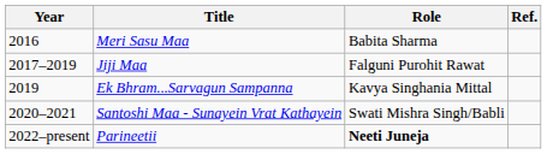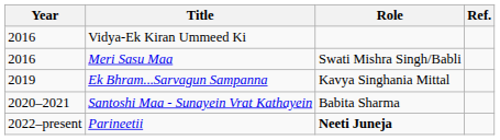+ row: 2016 | Vidya-Ek Kiran Ummeed Ki
Meri Sasu Maa | Role: Babita Sharma -> Swati Mishra Singh/Babli
- row: 2017–2019 | Jiji Maa | Falguni Purohit Rawat
Santoshi Maa - Sunayein Vrat Kathayein | Role: Swati Mishra Singh/Babli -> Babita Sharma
